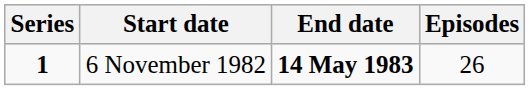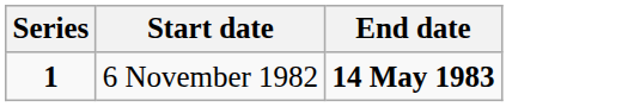- column: Episodes | 26
